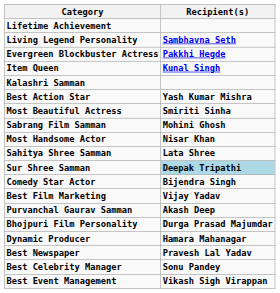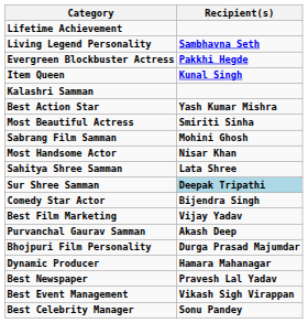rows swapped: Best Event Management <-> Best Celebrity Manager
